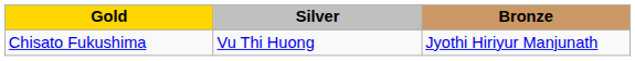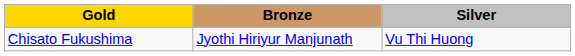columns swapped: Silver <-> Bronze
